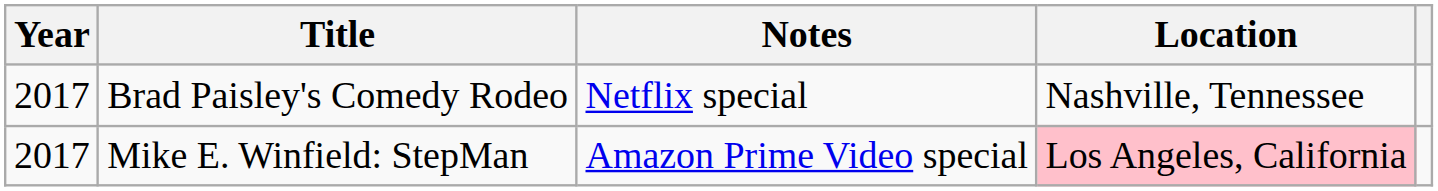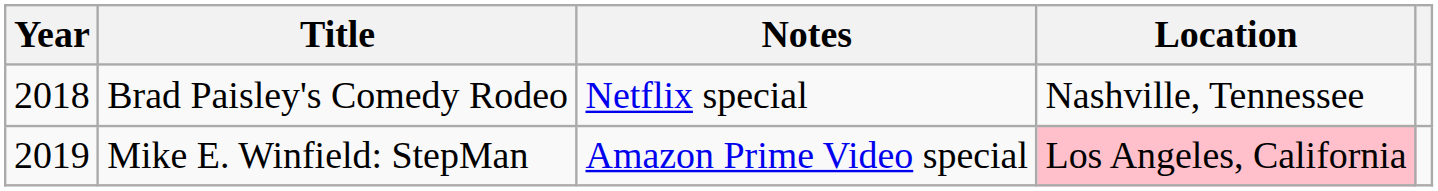Brad Paisley's Comedy Rodeo | Year: 2017 -> 2018
Mike E. Winfield: StepMan | Year: 2017 -> 2019
